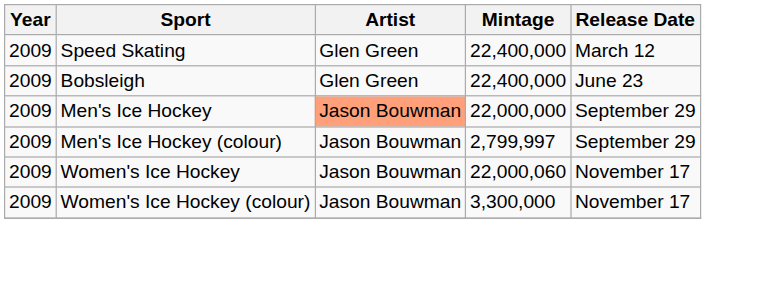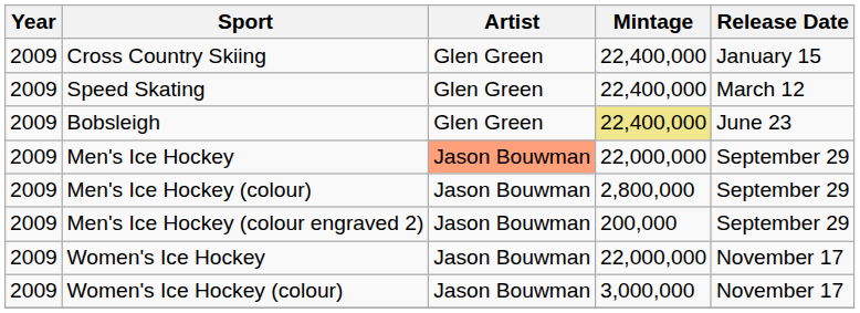+ row: 2009 | Cross Country Skiing | Glen Green | 22,400,000 | January 15
Bobsleigh | Mintage: no background -> khaki background
Men's Ice Hockey (colour) | Mintage: 2,799,997 -> 2,800,000
+ row: 2009 | Men's Ice Hockey (colour engraved 2) | Jason Bouwman | 200,000 | September 29
Women's Ice Hockey | Mintage: 22,000,060 -> 22,000,000
Women's Ice Hockey (colour) | Mintage: 3,300,000 -> 3,000,000
